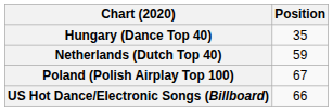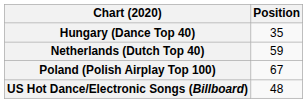US Hot Dance/Electronic Songs (Billboard) | Position: 66 -> 48
